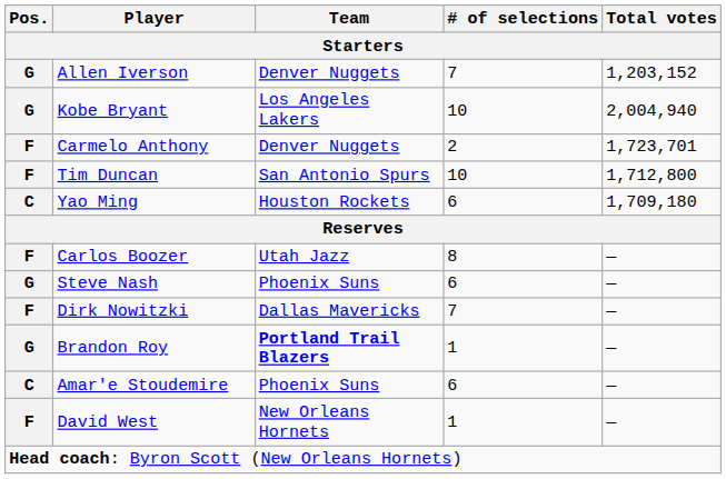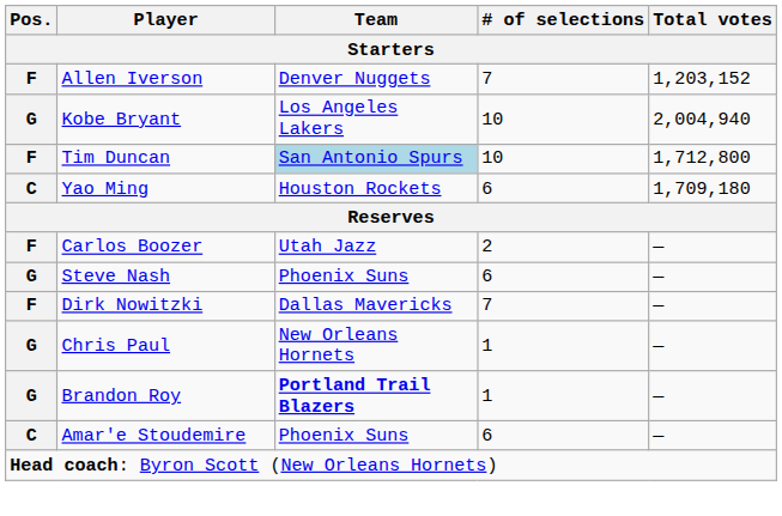Allen Iverson | Pos.: G -> F
- row: F | Carmelo Anthony | Denver Nuggets | 2 | 1,723,701
Tim Duncan | Team: no background -> lightblue background
Carlos Boozer | # of selections: 8 -> 2
+ row: G | Chris Paul | New Orleans Hornets | 1 | —
- row: F | David West | New Orleans Hornets | 1 | —
